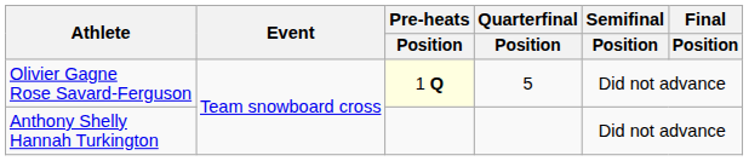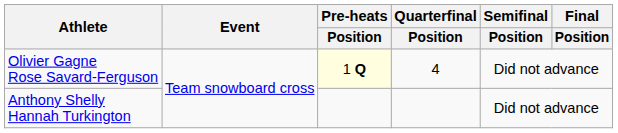Olivier Gagne Rose Savard-Ferguson | Quarterfinal / Position: 5 -> 4
